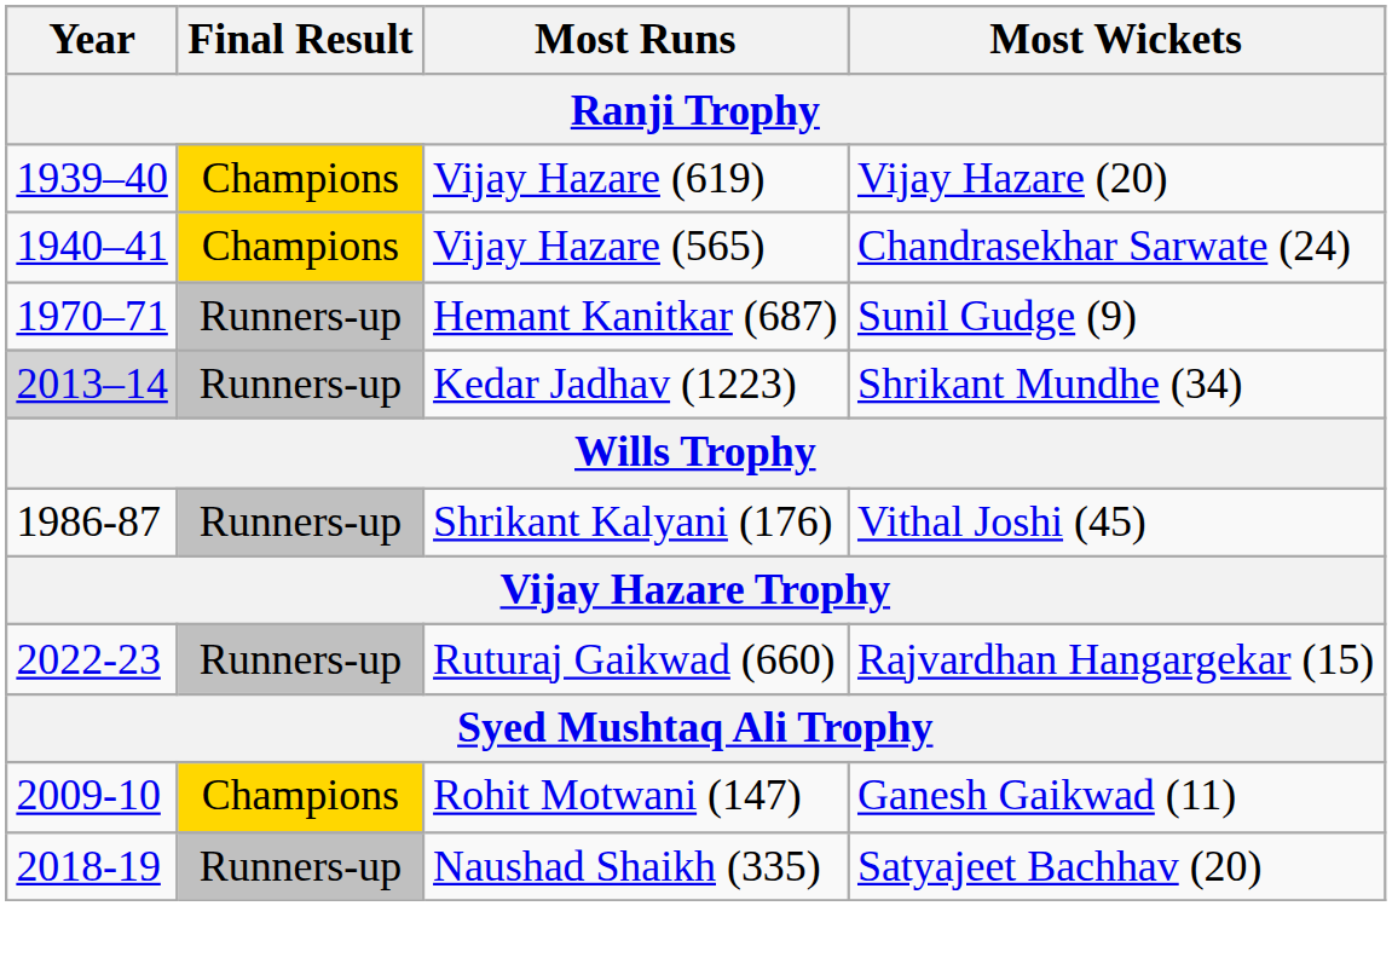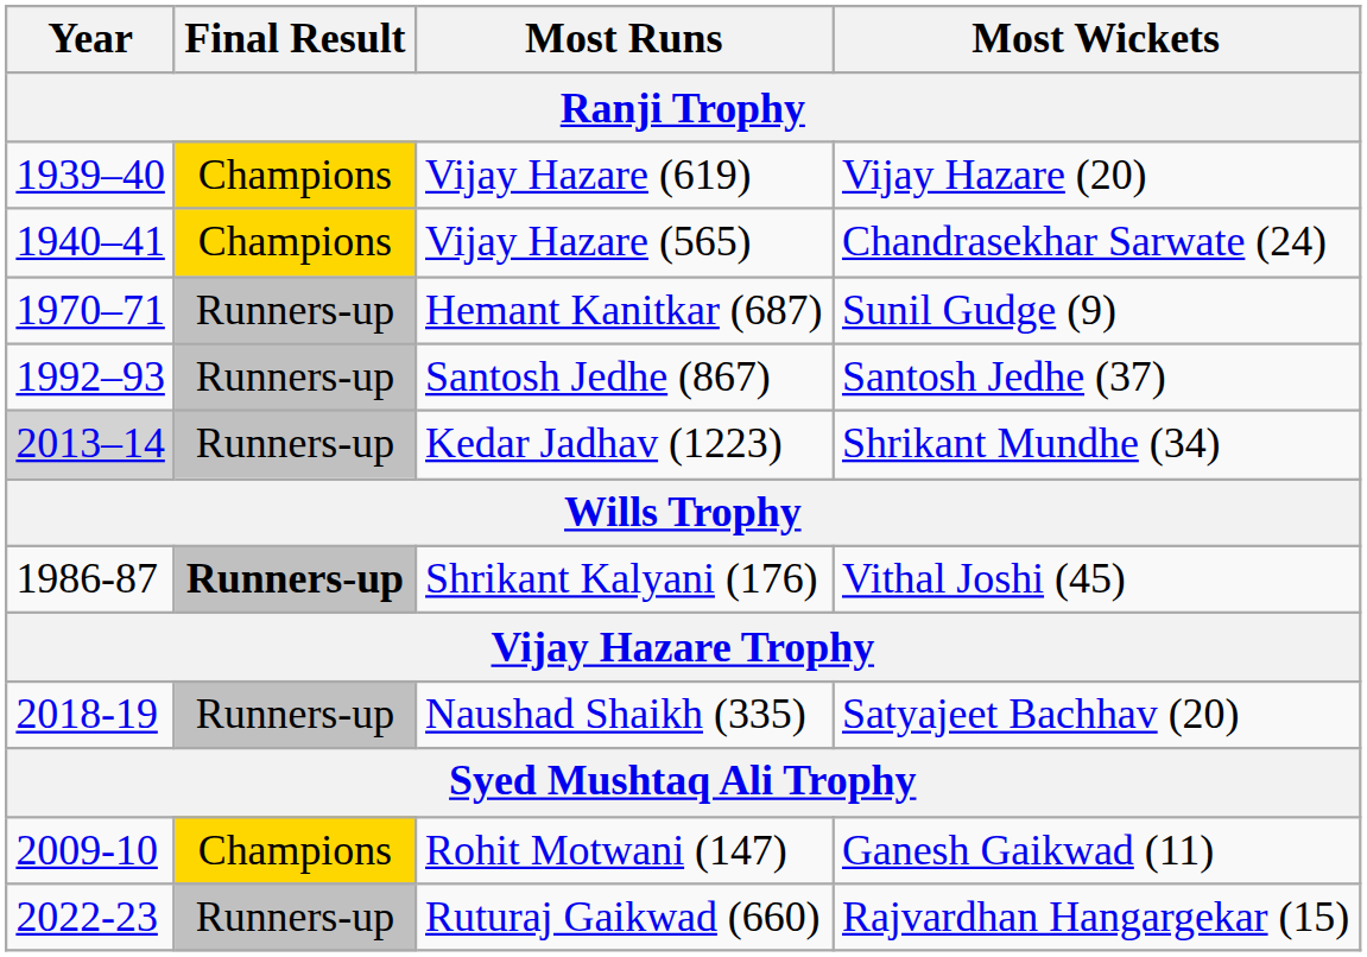+ row: 1992–93 | Runners-up | Santosh Jedhe (867) | Santosh Jedhe (37)
Shrikant Kalyani (176) | Final Result: normal -> bold
rows swapped: Ruturaj Gaikwad (660) <-> Naushad Shaikh (335)
